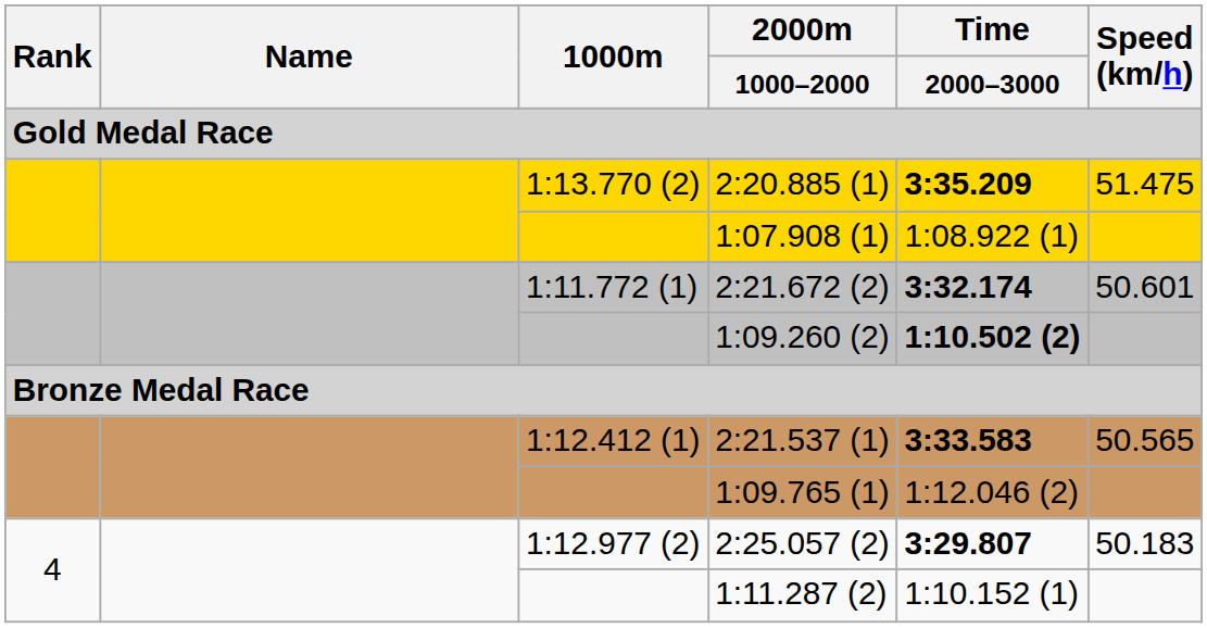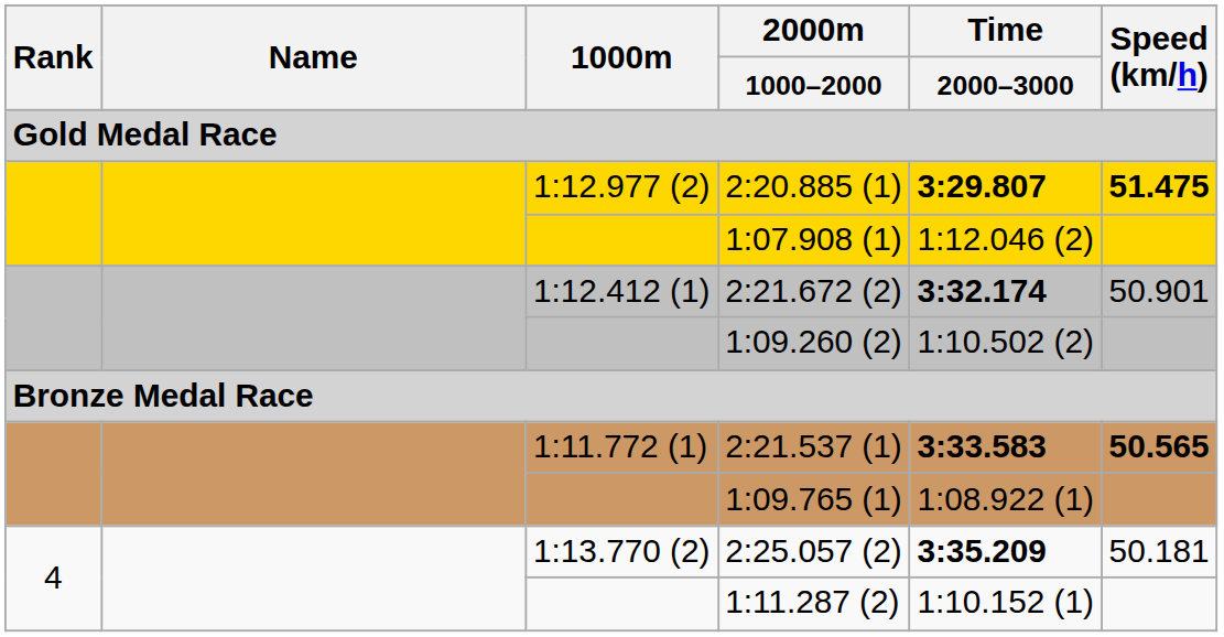2:20.885 (1) | 1000m: 1:13.770 (2) -> 1:12.977 (2)
2:20.885 (1) | Time / 2000–3000: 3:35.209 -> 3:29.807
2:20.885 (1) | Speed (km/h): normal -> bold
1:07.908 (1) | Time / 2000–3000: 1:08.922 (1) -> 1:12.046 (2)
2:21.672 (2) | 1000m: 1:11.772 (1) -> 1:12.412 (1)
2:21.672 (2) | Speed (km/h): 50.601 -> 50.901
1:09.260 (2) | Time / 2000–3000: bold -> normal
2:21.537 (1) | 1000m: 1:12.412 (1) -> 1:11.772 (1)
2:21.537 (1) | Speed (km/h): normal -> bold
1:09.765 (1) | Time / 2000–3000: 1:12.046 (2) -> 1:08.922 (1)
2:25.057 (2) | 1000m: 1:12.977 (2) -> 1:13.770 (2)
2:25.057 (2) | Time / 2000–3000: 3:29.807 -> 3:35.209
2:25.057 (2) | Speed (km/h): 50.183 -> 50.181
